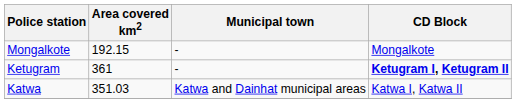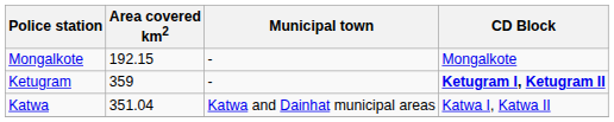Ketugram | Area covered km2: 361 -> 359
Katwa | Area covered km2: 351.03 -> 351.04
